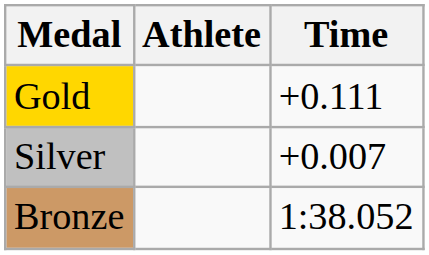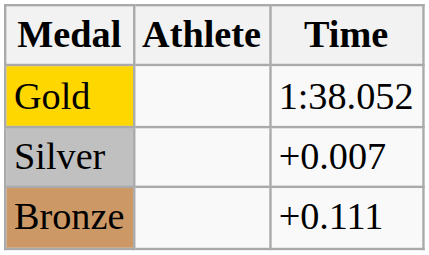Gold | Time: +0.111 -> 1:38.052
Bronze | Time: 1:38.052 -> +0.111
